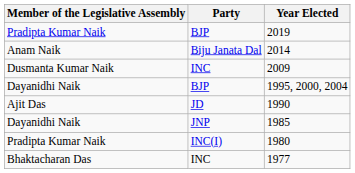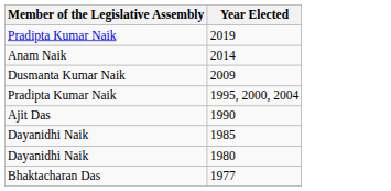- column: Party | BJP | Biju Janata Dal | INC | BJP | JD | JNP | INC(I) | INC
1995, 2000, 2004 | Member of the Legislative Assembly: Dayanidhi Naik -> Pradipta Kumar Naik
1980 | Member of the Legislative Assembly: Pradipta Kumar Naik -> Dayanidhi Naik
